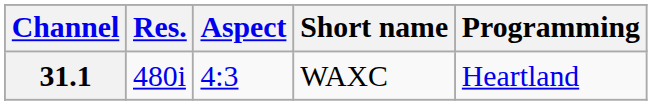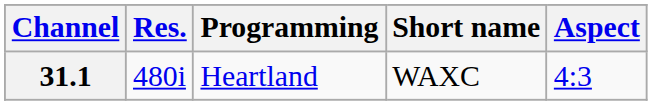columns swapped: Aspect <-> Programming
